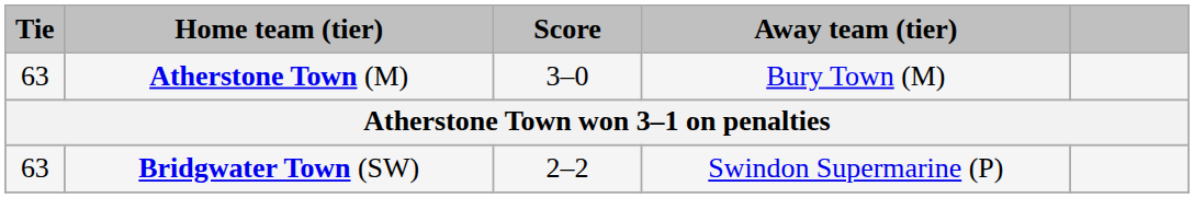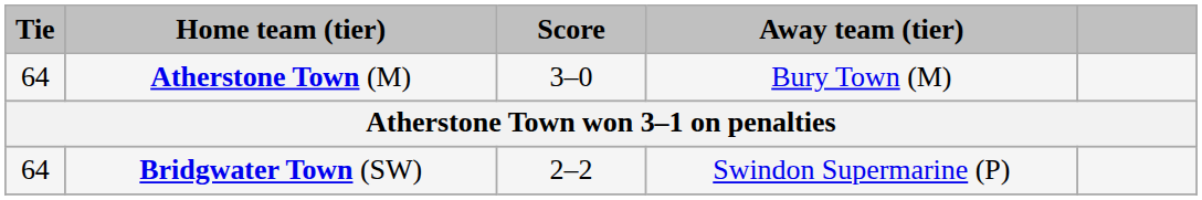Atherstone Town (M) | Tie: 63 -> 64
Bridgwater Town (SW) | Tie: 63 -> 64
